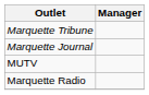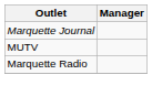- row: Marquette Tribune
